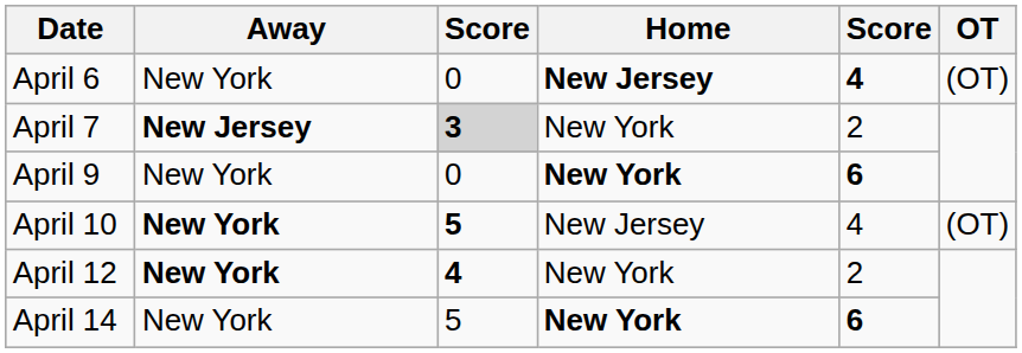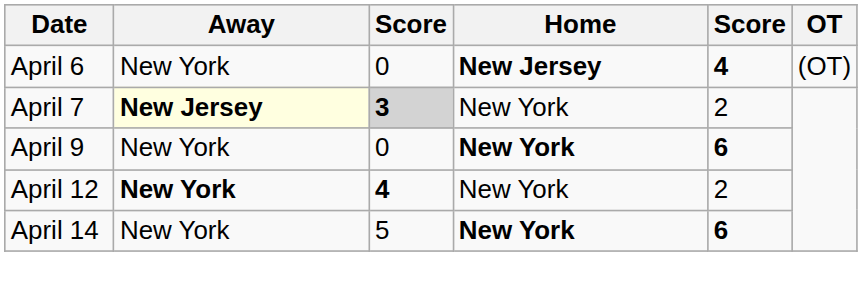April 7 | Away: no background -> lightyellow background
- row: April 10 | New York | 5 | New Jersey | 4 | (OT)
